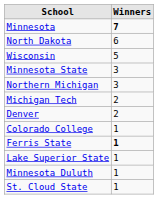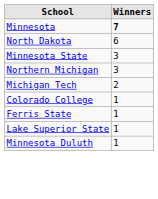- row: Wisconsin | 5
- row: Denver | 2
Ferris State | Winners: bold -> normal
- row: St. Cloud State | 1
